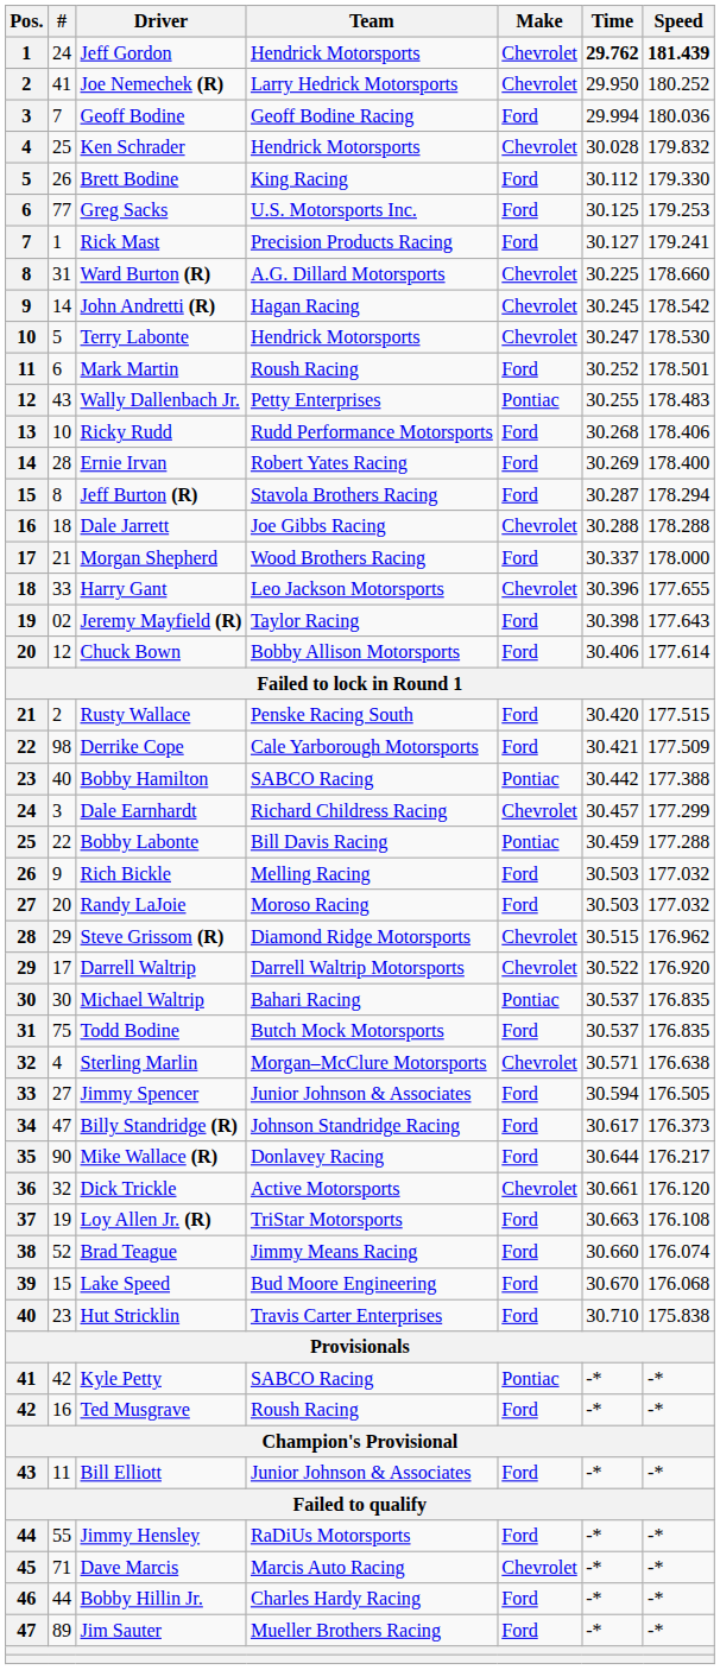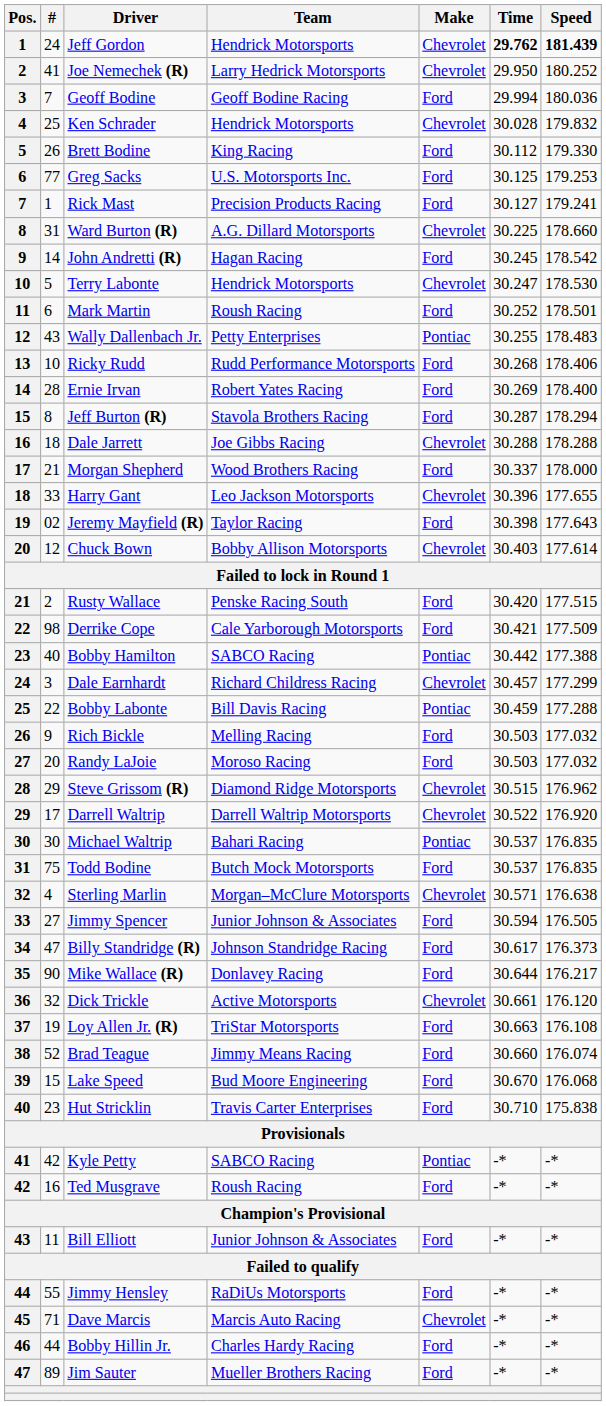John Andretti (R) | Make: Chevrolet -> Ford
Chuck Bown | Make: Ford -> Chevrolet
Chuck Bown | Time: 30.406 -> 30.403
